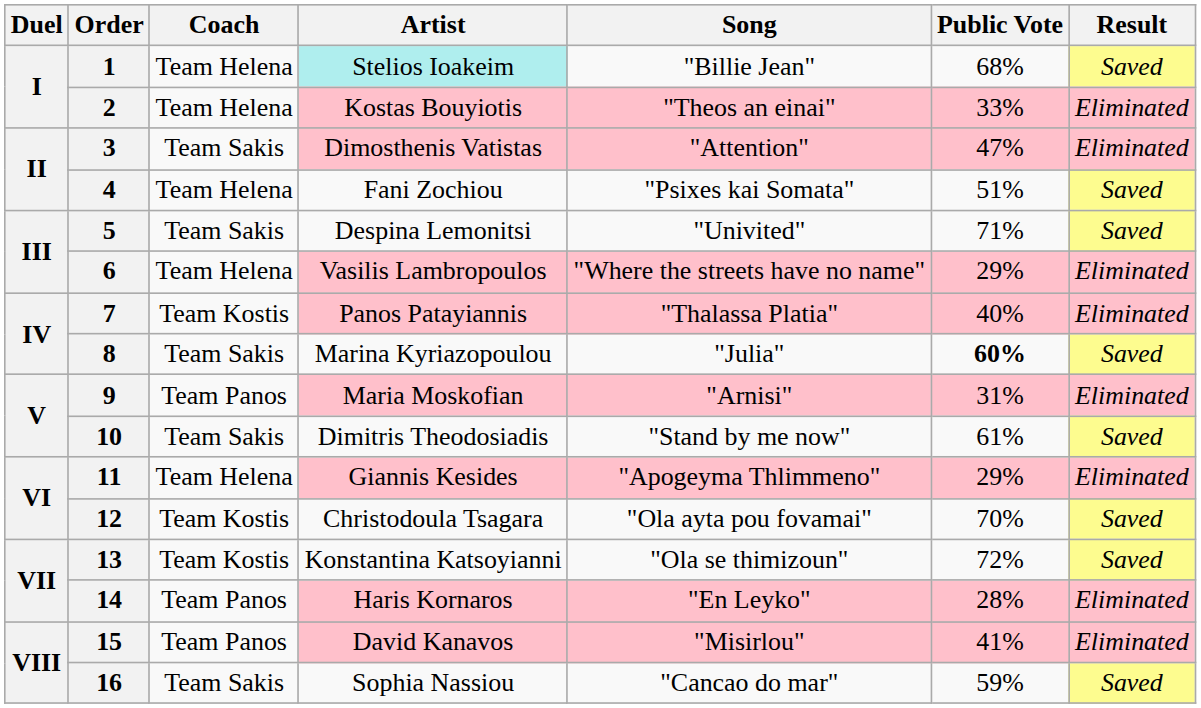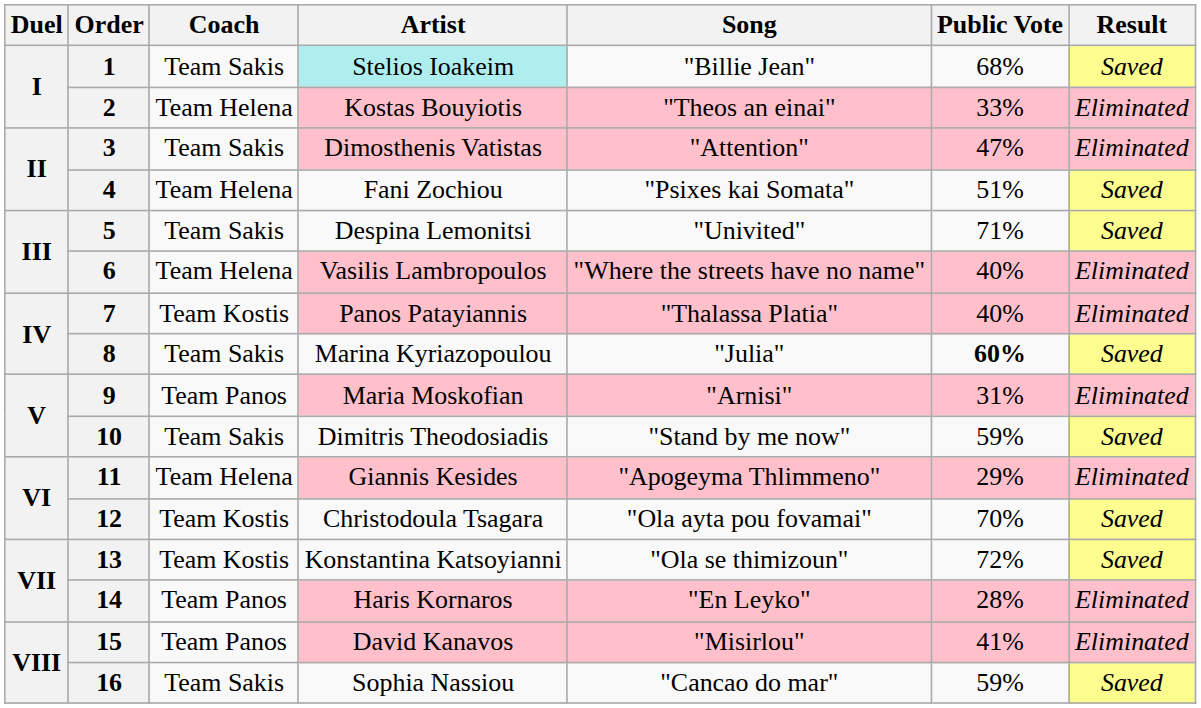1 | Coach: Team Helena -> Team Sakis
6 | Public Vote: 29% -> 40%
10 | Public Vote: 61% -> 59%
